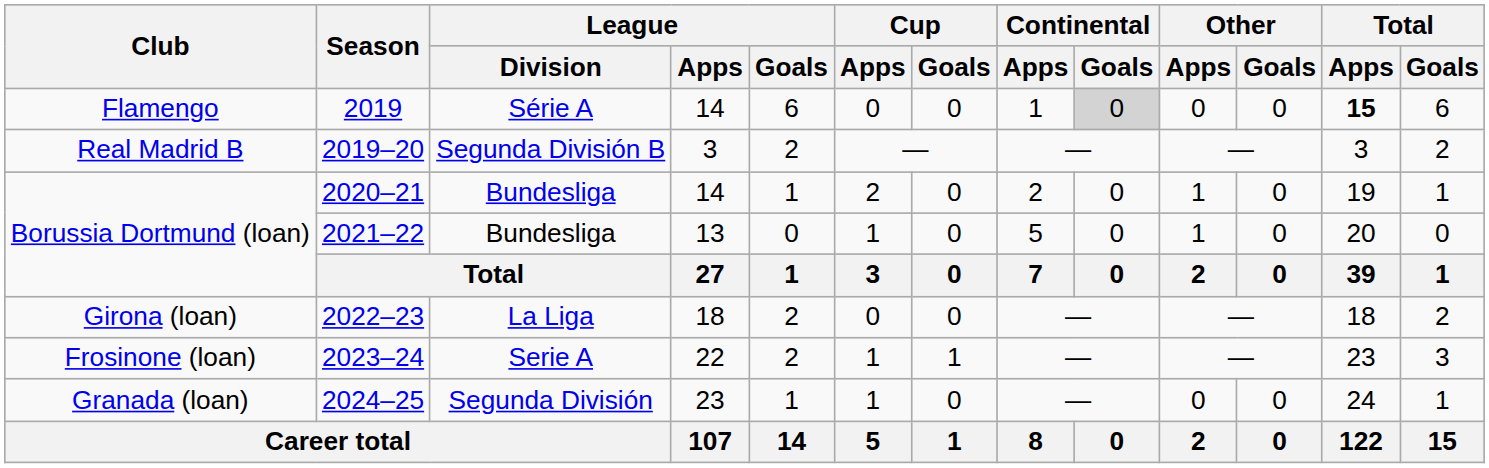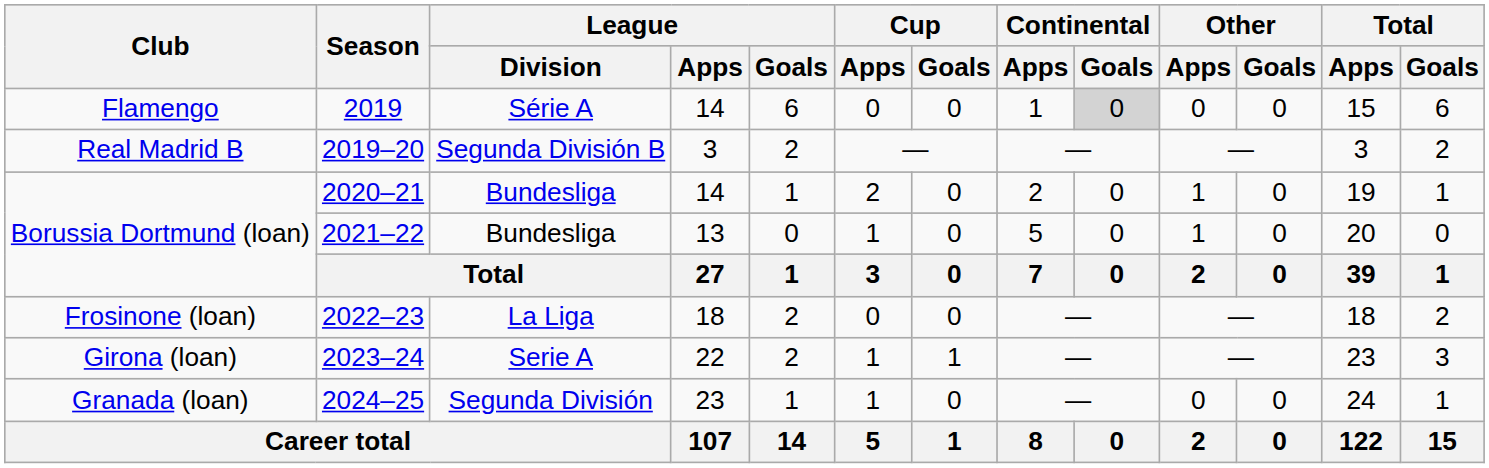2019 | Total / Apps: bold -> normal
2022–23 | Club: Girona (loan) -> Frosinone (loan)
2023–24 | Club: Frosinone (loan) -> Girona (loan)
